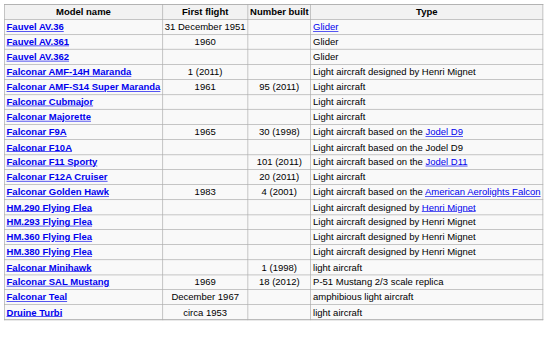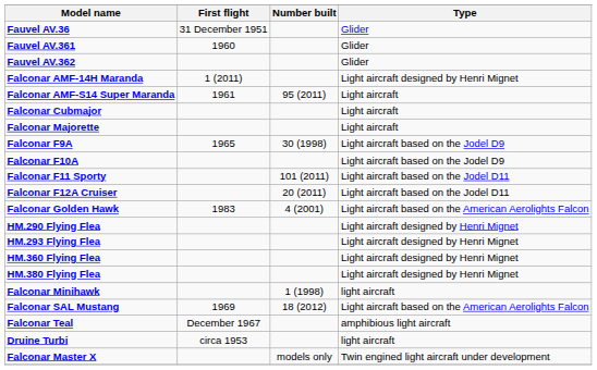Falconar F12A Cruiser | Type: Light aircraft -> Light aircraft based on the Jodel D11
Falconar SAL Mustang | Type: P-51 Mustang 2/3 scale replica -> Light aircraft based on the American Aerolights Falcon
+ row: Falconar Master X | models only | Twin engined light aircraft under development
